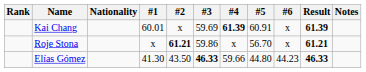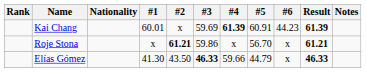Kai Chang | #6: x -> 44.23
Elías Gómez | #5: 44.80 -> 44.79
Elías Gómez | #6: 44.23 -> x
